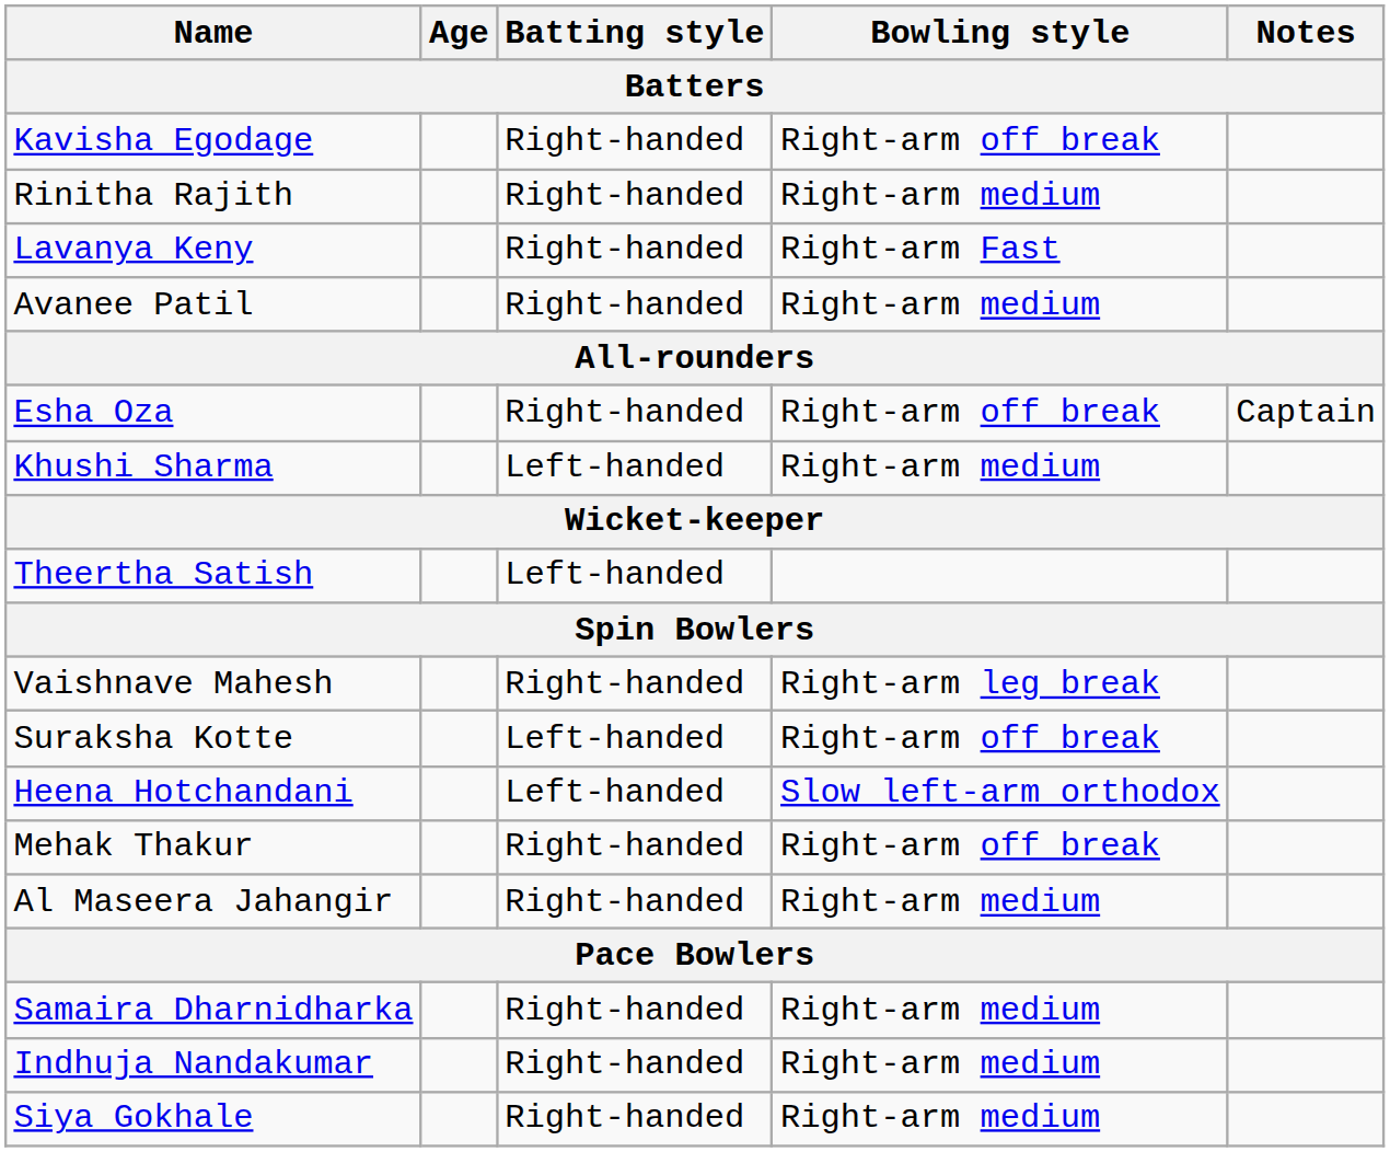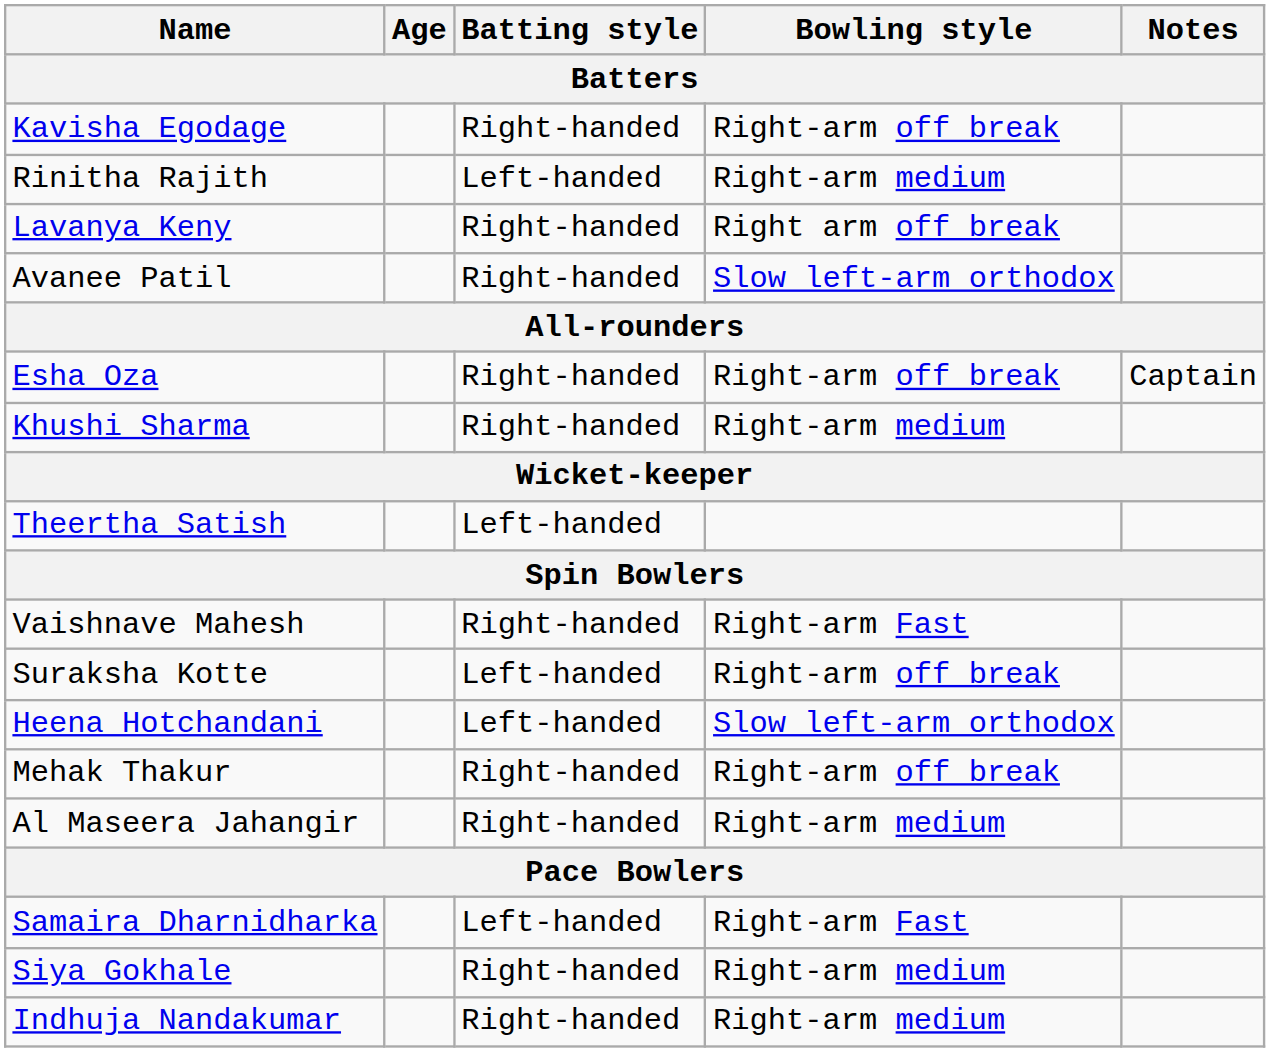Rinitha Rajith | Batting style: Right-handed -> Left-handed
Lavanya Keny | Bowling style: Right-arm Fast -> Right arm off break
Avanee Patil | Bowling style: Right-arm medium -> Slow left-arm orthodox
Khushi Sharma | Batting style: Left-handed -> Right-handed
Vaishnave Mahesh | Bowling style: Right-arm leg break -> Right-arm Fast
Samaira Dharnidharka | Batting style: Right-handed -> Left-handed
Samaira Dharnidharka | Bowling style: Right-arm medium -> Right-arm Fast
rows swapped: Siya Gokhale <-> Indhuja Nandakumar
